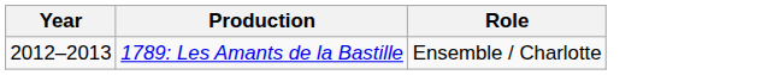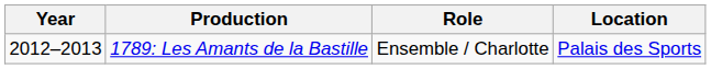+ column: Location | Palais des Sports
